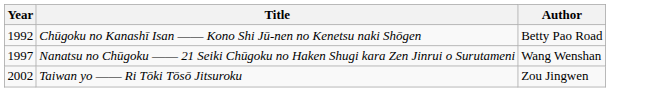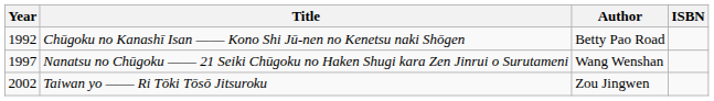+ column: ISBN
